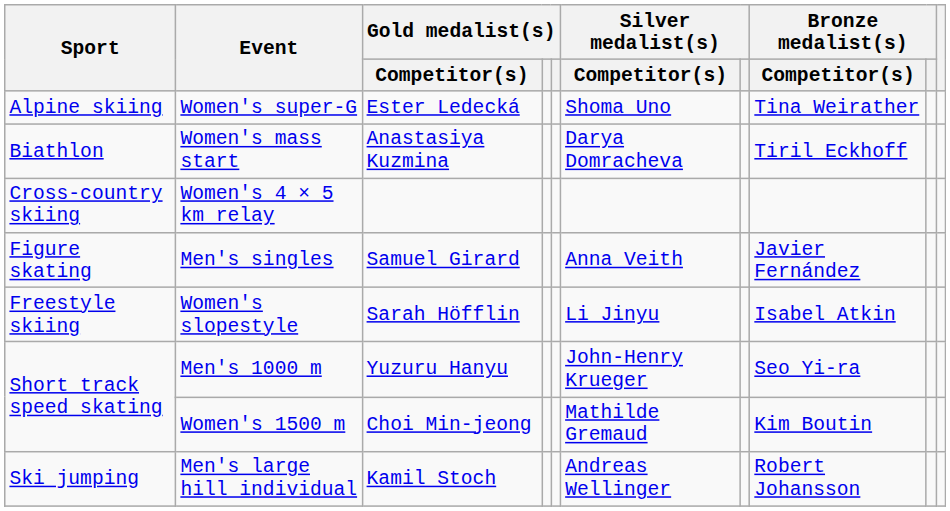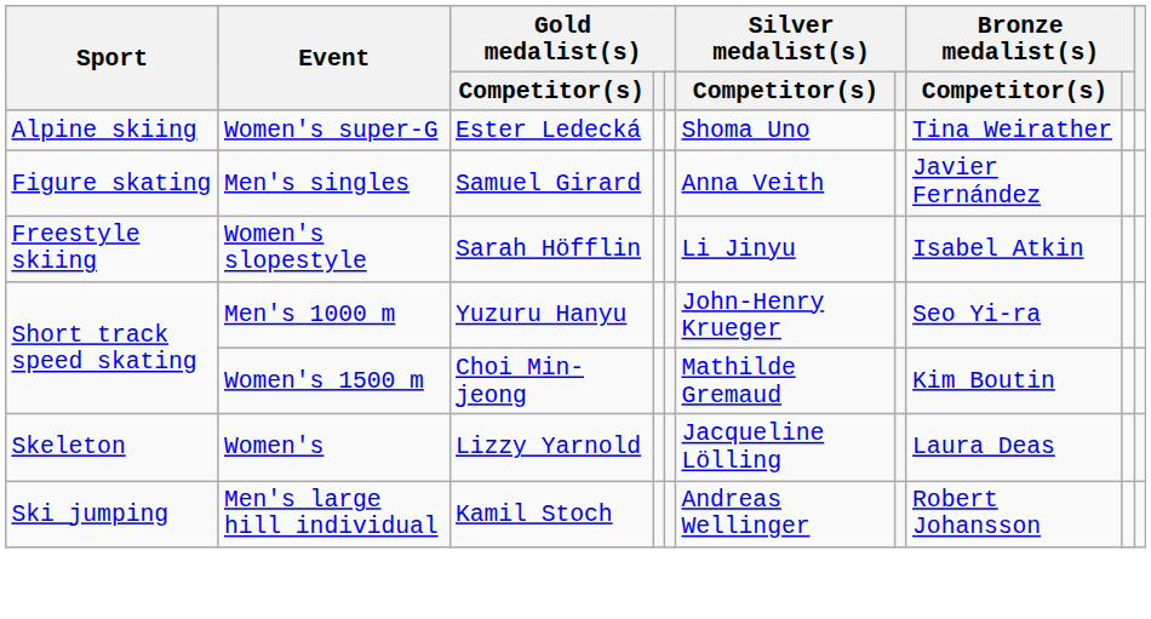- row: Biathlon | Women's mass start | Anastasiya Kuzmina | Darya Domracheva | Tiril Eckhoff
- row: Cross-country skiing | Women's 4 × 5 km relay
+ row: Skeleton | Women's | Lizzy Yarnold | Jacqueline Lölling | Laura Deas
